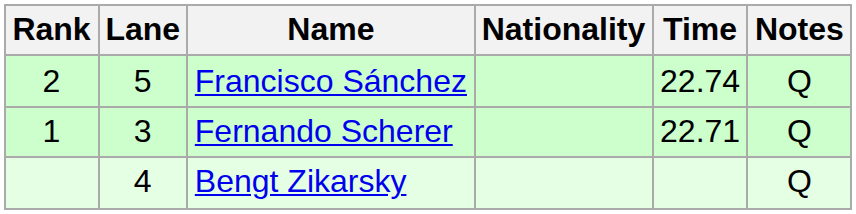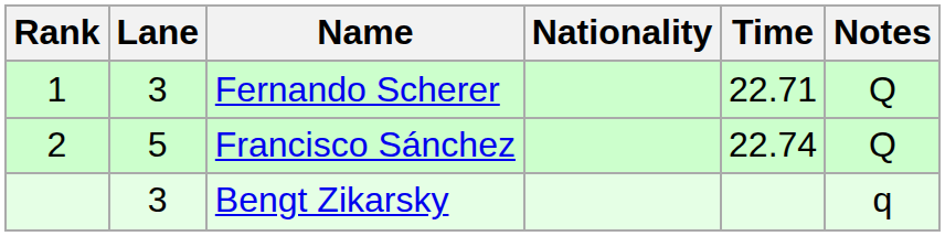rows swapped: Fernando Scherer <-> Francisco Sánchez
Bengt Zikarsky | Lane: 4 -> 3
Bengt Zikarsky | Notes: Q -> q
